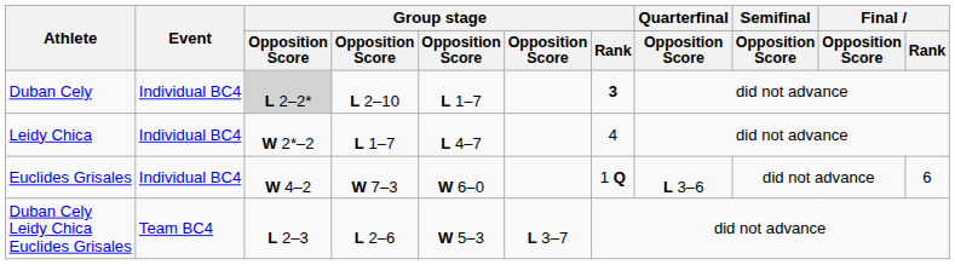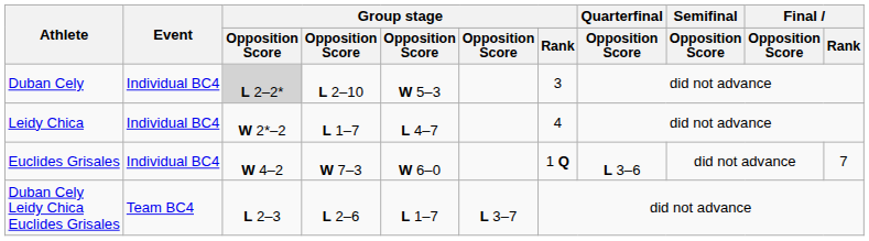Duban Cely | column 5: L 1–7 -> W 5–3
Duban Cely | Group stage / Rank: bold -> normal
Euclides Grisales | Final / Rank: 6 -> 7
Duban Cely Leidy Chica Euclides Grisales | column 5: W 5–3 -> L 1–7
